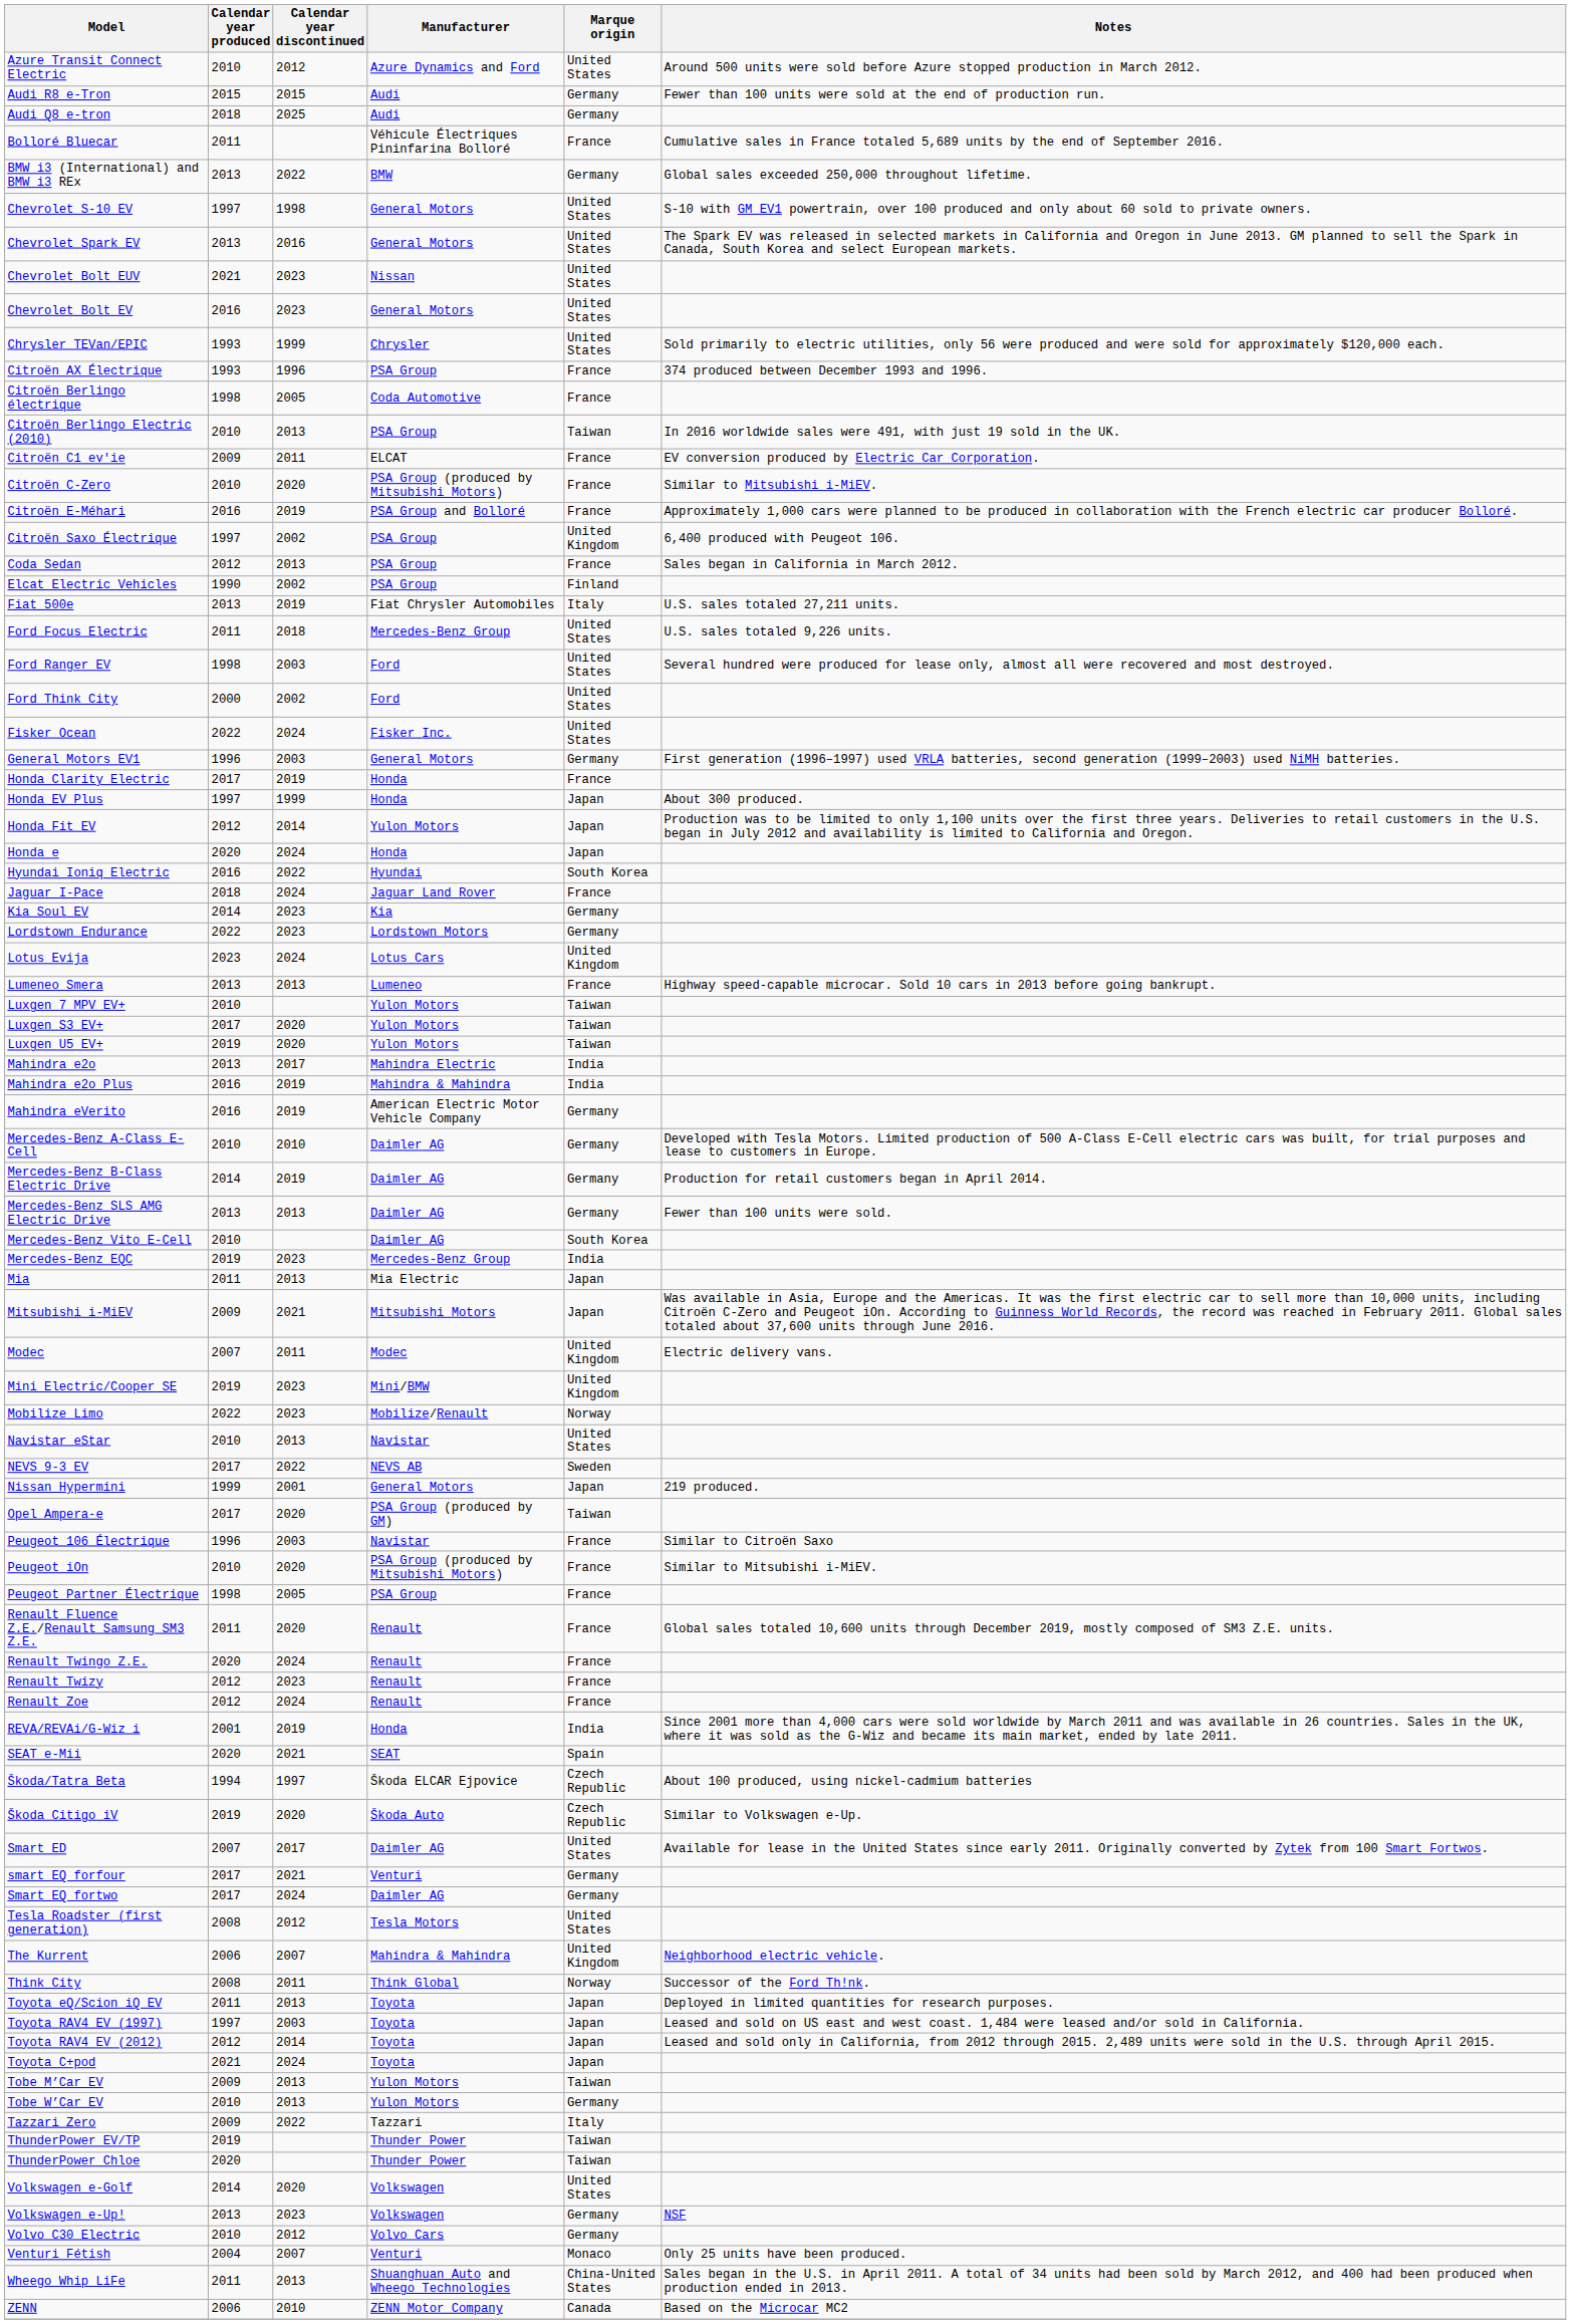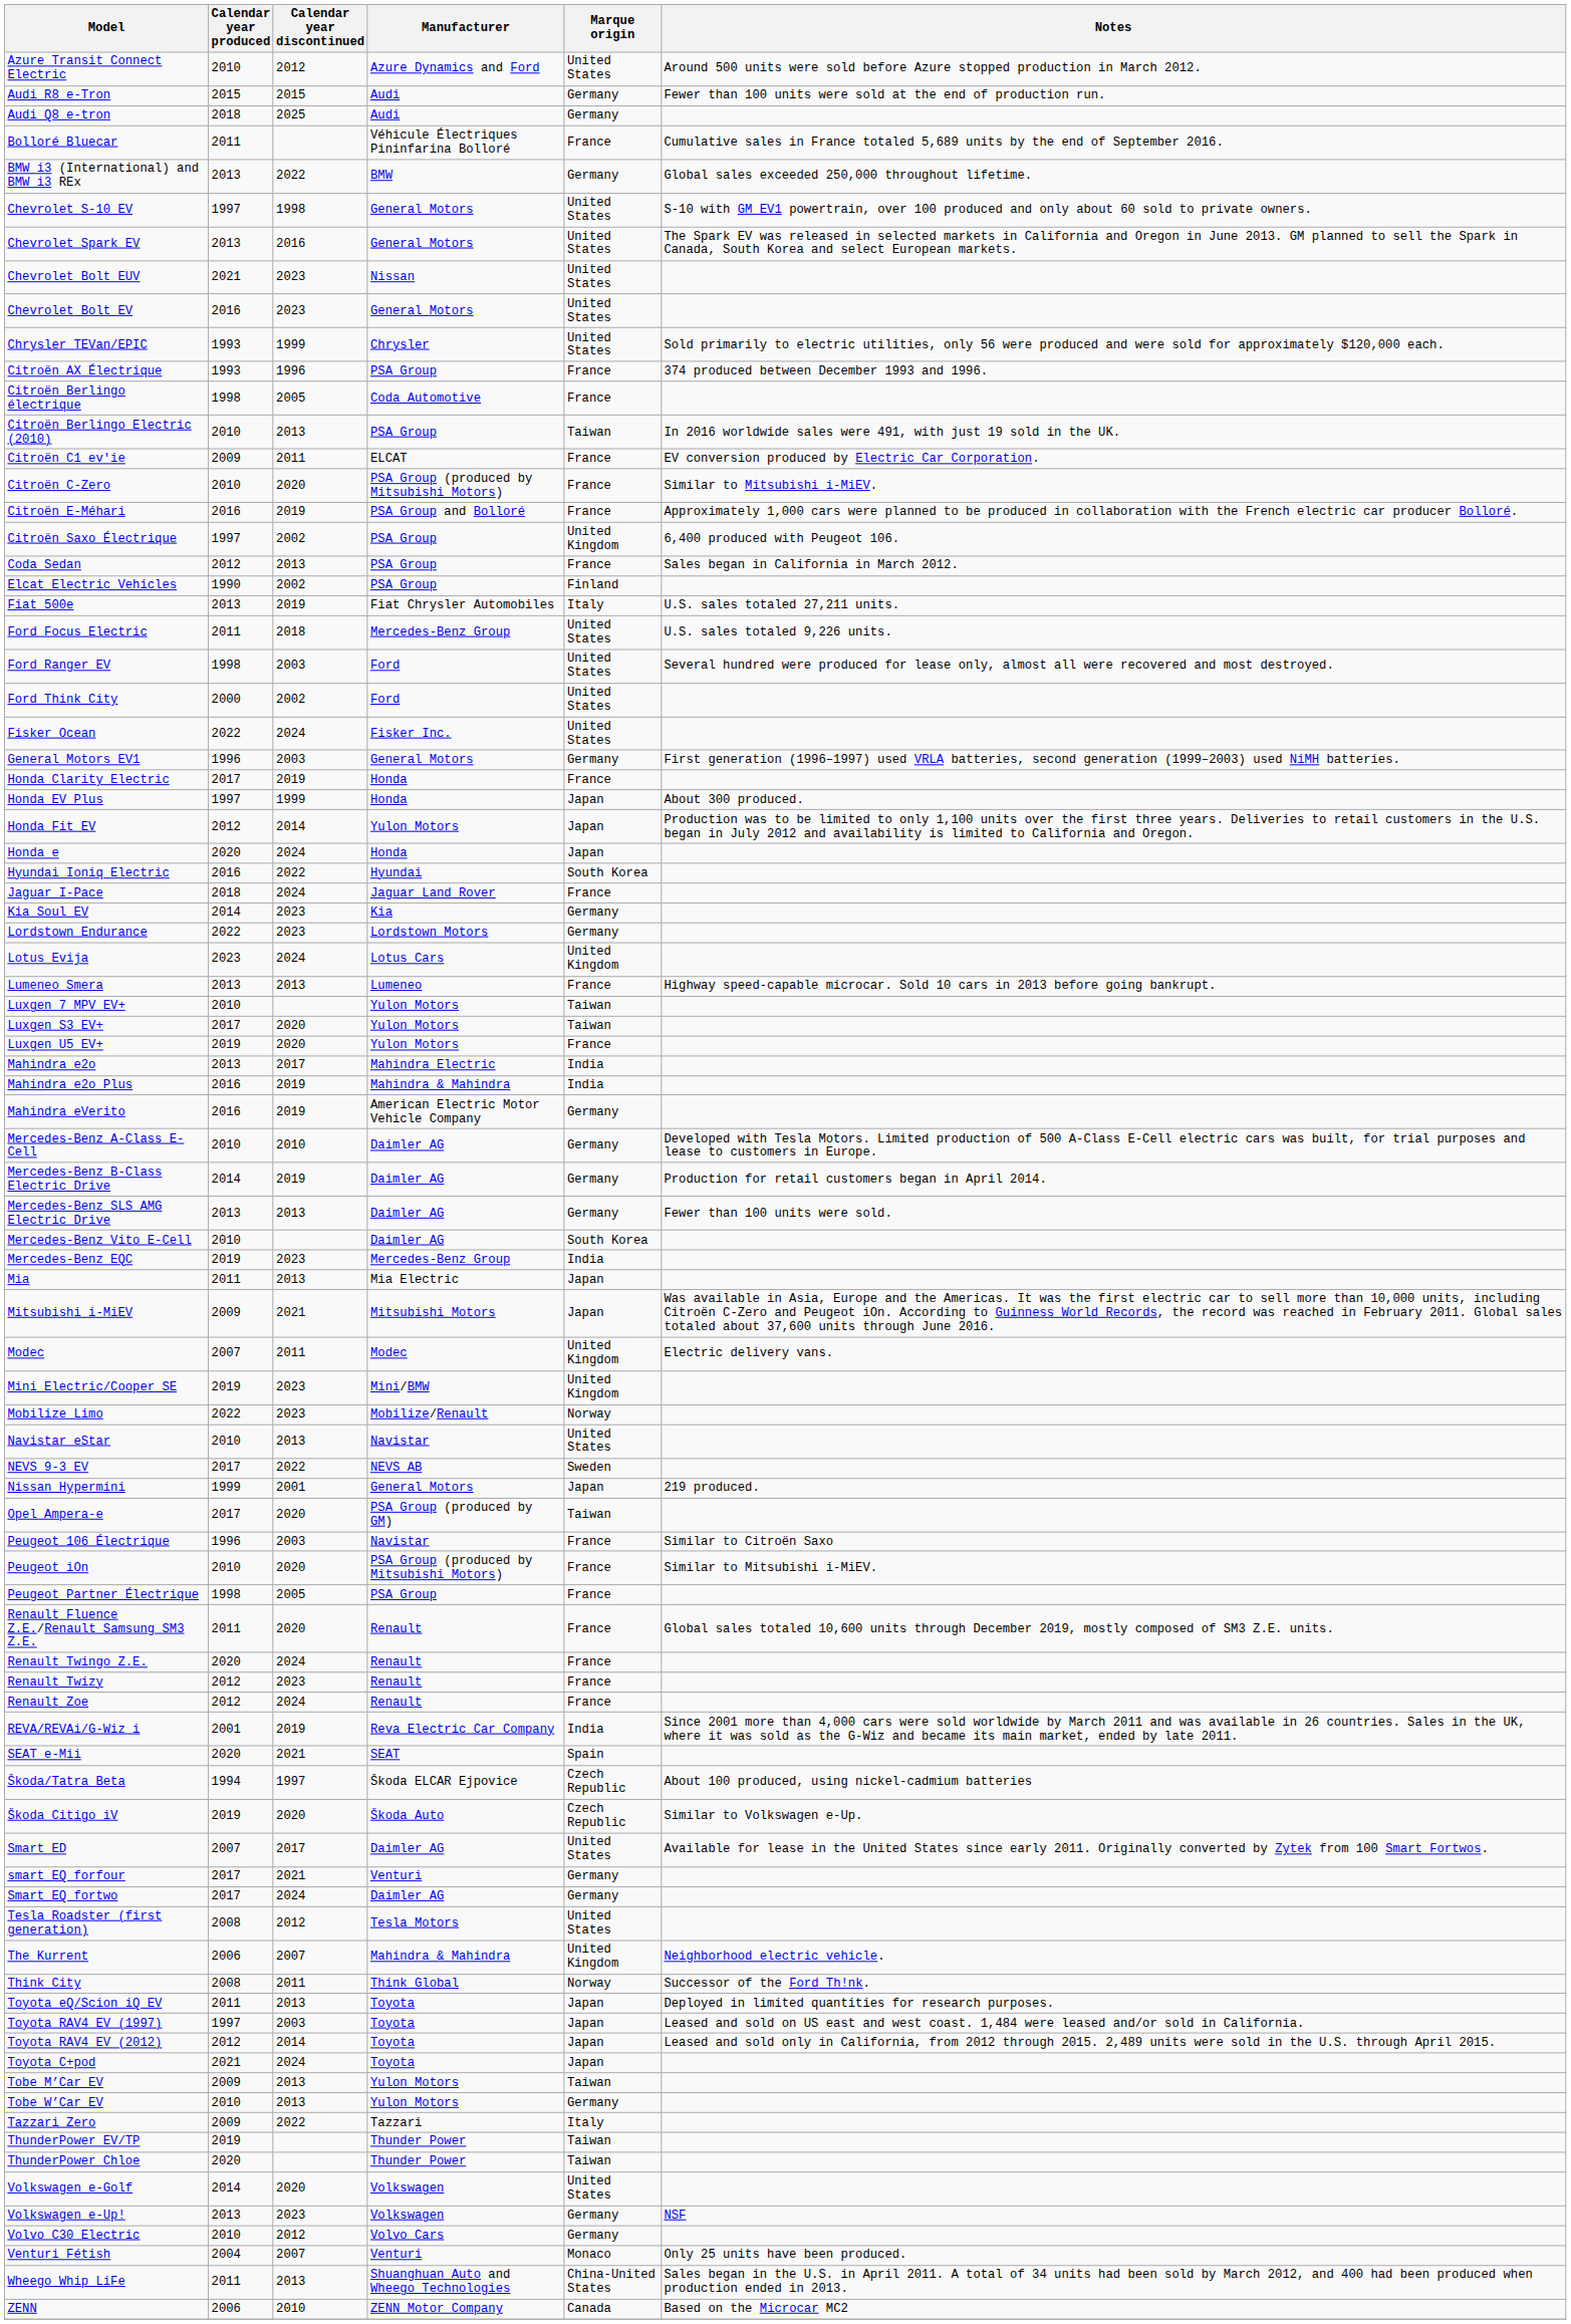Luxgen U5 EV+ | Marque origin: Taiwan -> France
REVA/REVAi/G-Wiz i | Manufacturer: Honda -> Reva Electric Car Company
